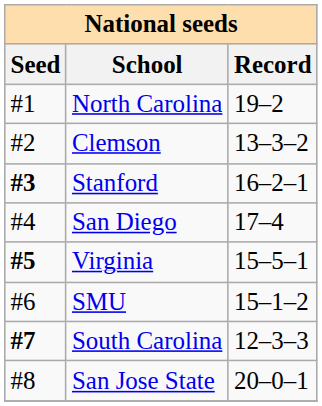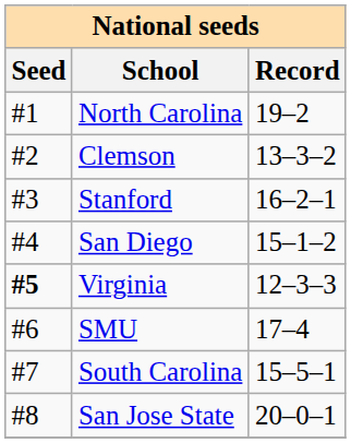Stanford | Seed: bold -> normal
San Diego | Record: 17–4 -> 15–1–2
Virginia | Record: 15–5–1 -> 12–3–3
SMU | Record: 15–1–2 -> 17–4
South Carolina | Seed: bold -> normal
South Carolina | Record: 12–3–3 -> 15–5–1
